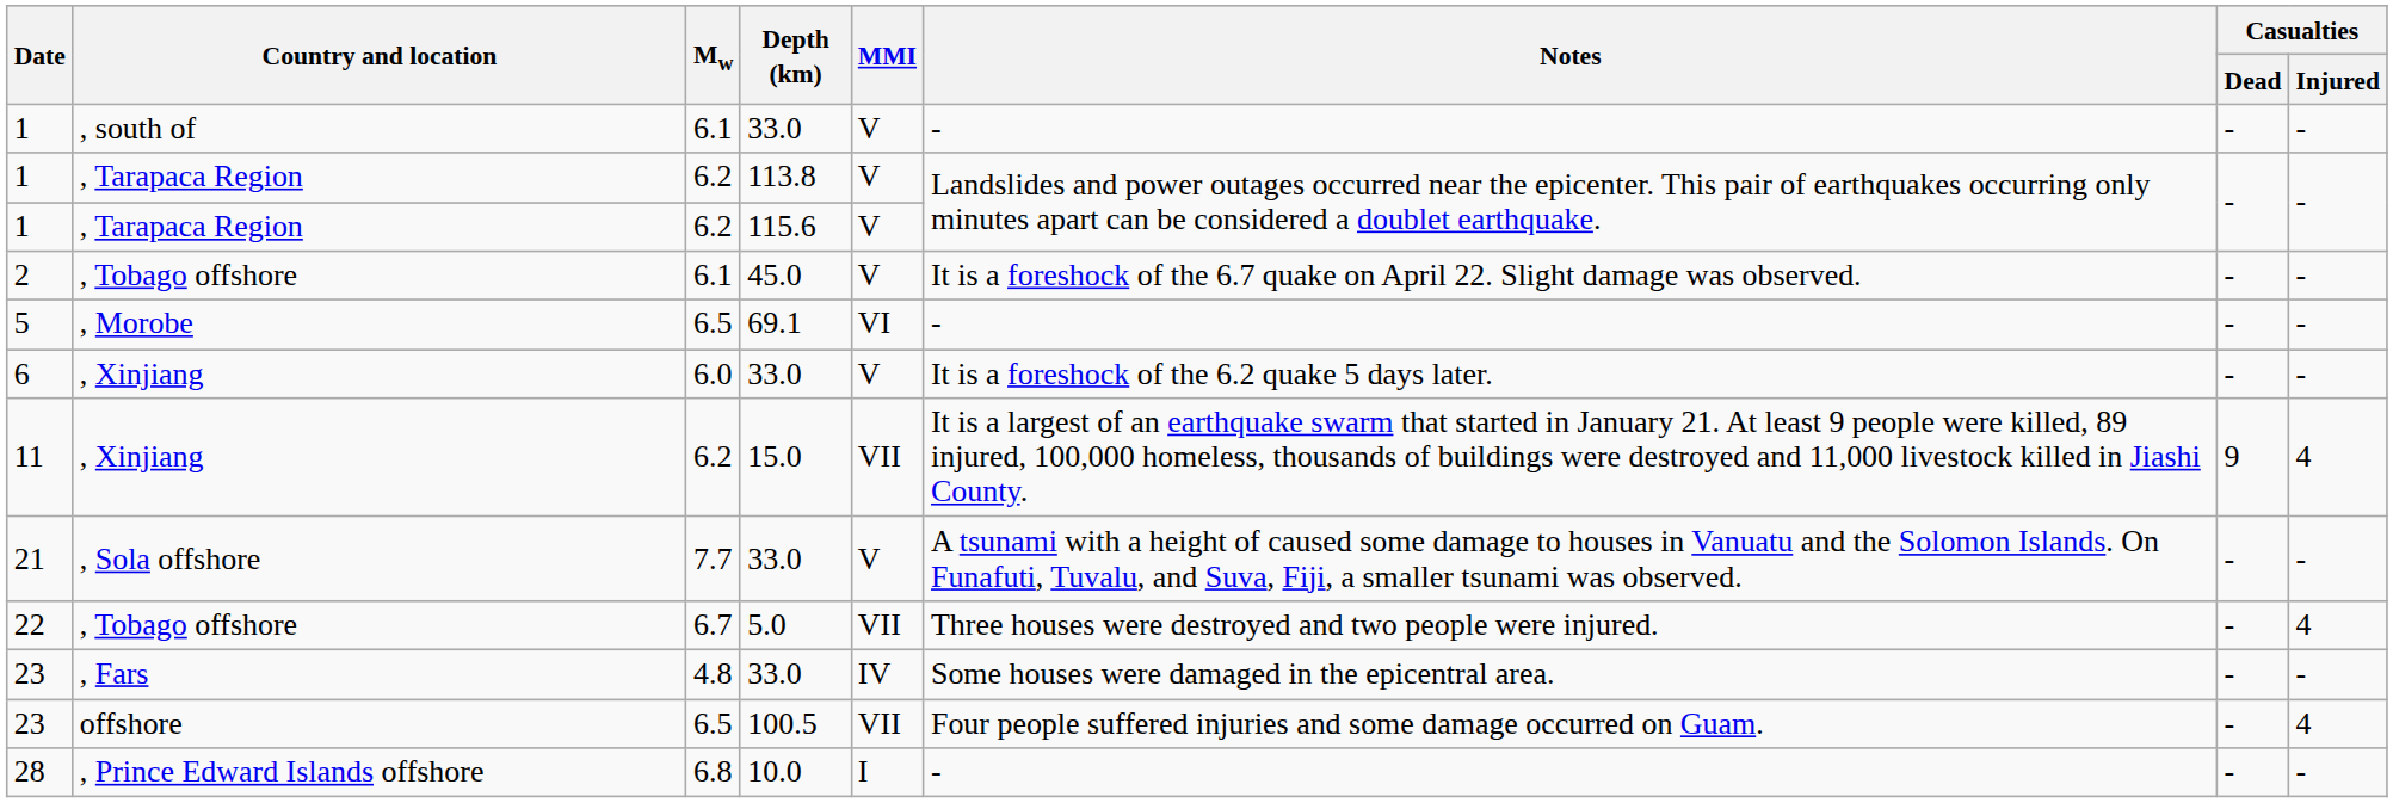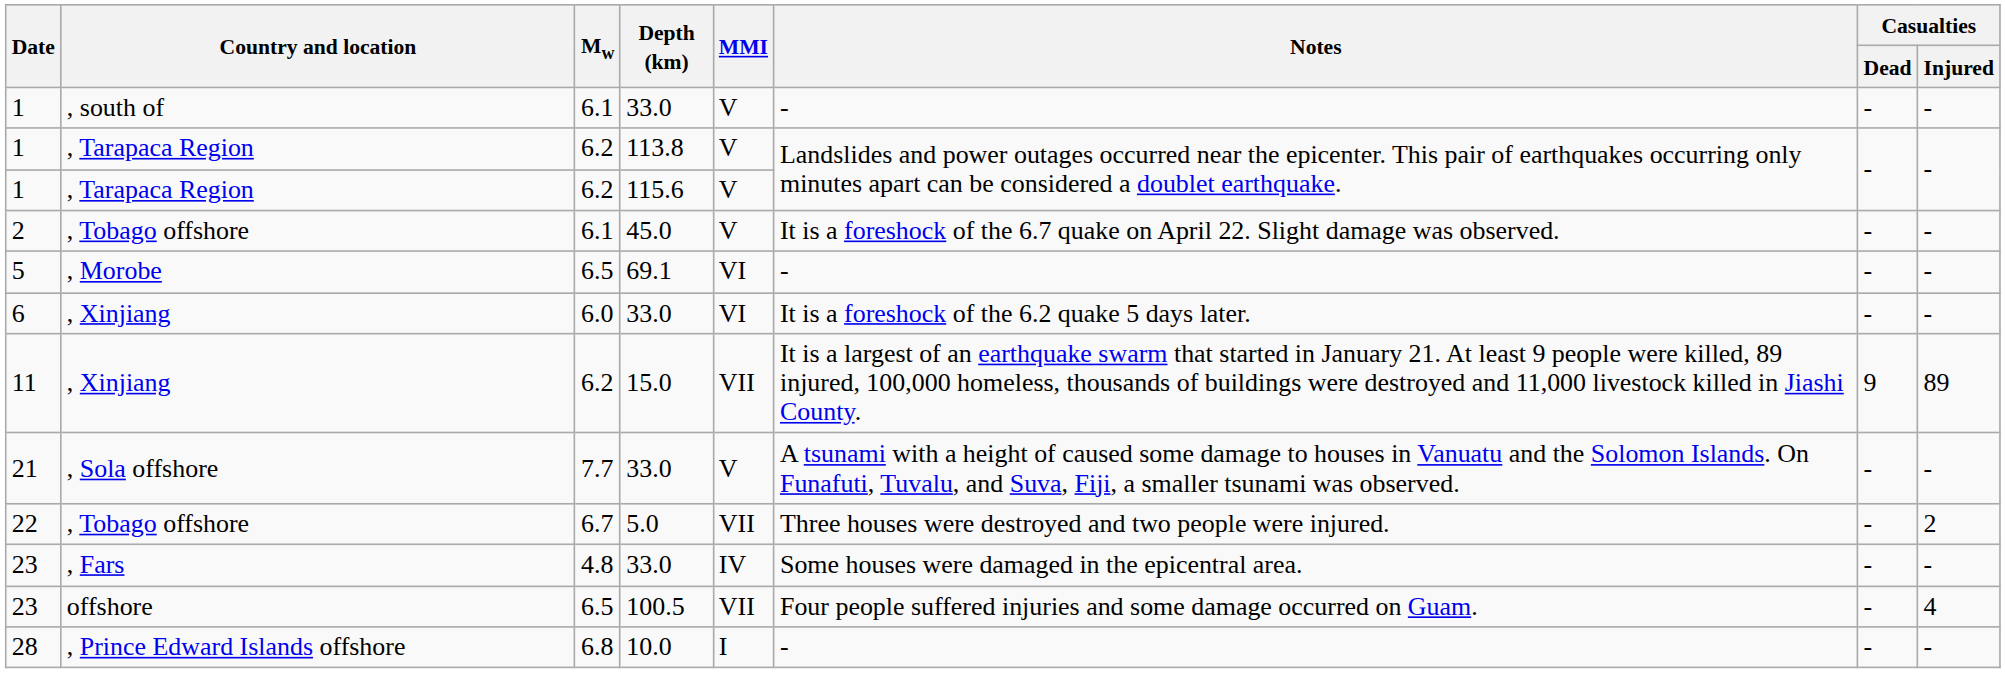6 | MMI: V -> VI
11 | Casualties / Injured: 4 -> 89
22 | Casualties / Injured: 4 -> 2
